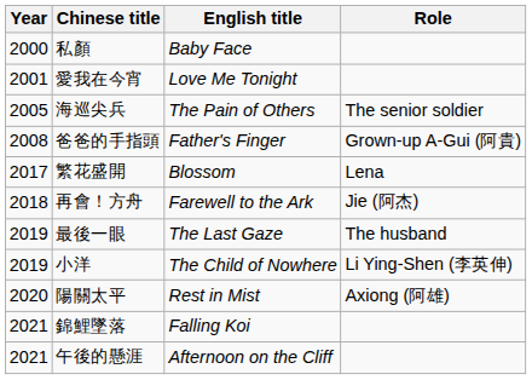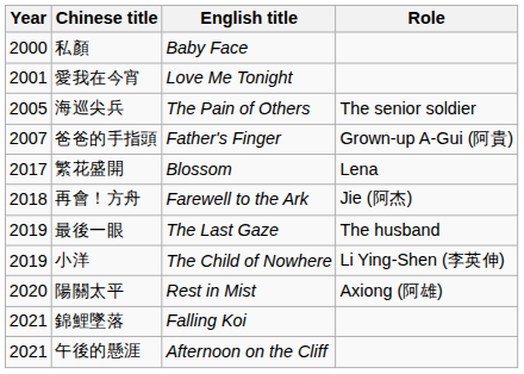爸爸的手指頭 | Year: 2008 -> 2007
